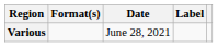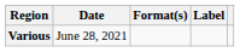columns swapped: Date <-> Format(s)
